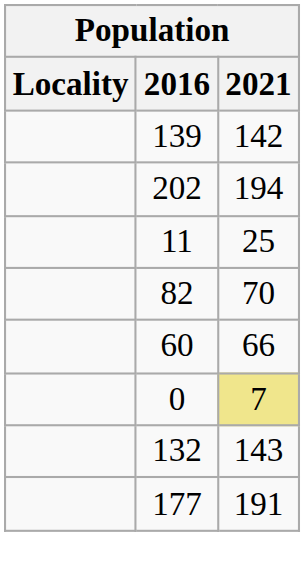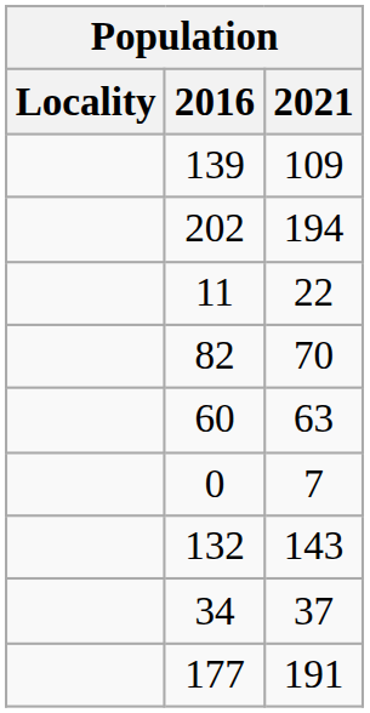139 | 2021: 142 -> 109
11 | 2021: 25 -> 22
60 | 2021: 66 -> 63
0 | 2021: khaki background -> no background
+ row: 34 | 37
